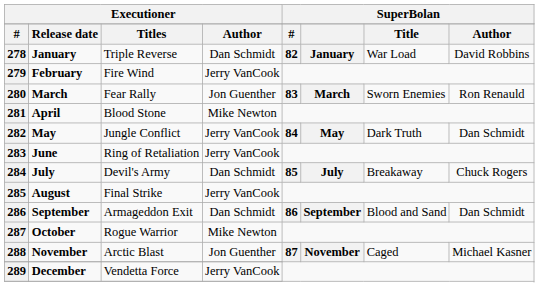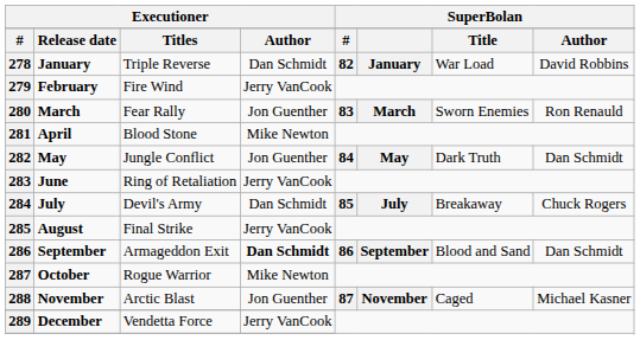282 | column 4: Jerry VanCook -> Jon Guenther
286 | column 4: normal -> bold
